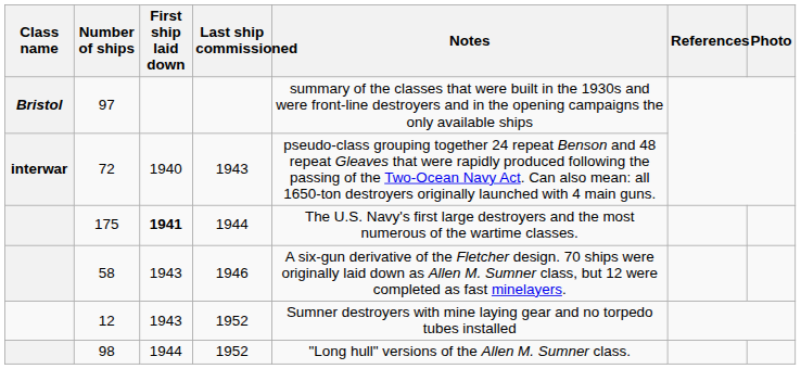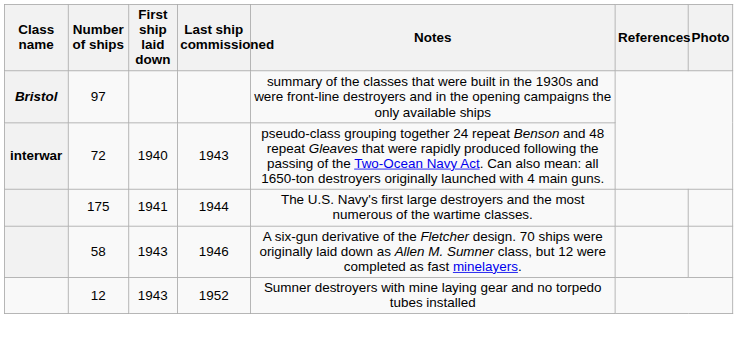175 | First ship laid down: bold -> normal
- row: 98 | 1944 | 1952 | "Long hull" versions of the Allen M. Sumner class.
